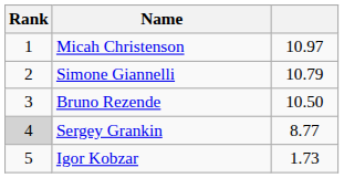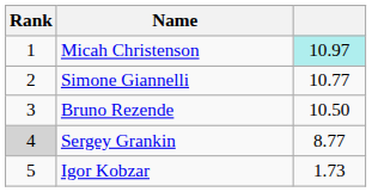Micah Christenson | column 3: no background -> paleturquoise background
Simone Giannelli | column 3: 10.79 -> 10.77
